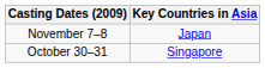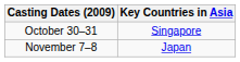rows swapped: October 30–31 <-> November 7–8
